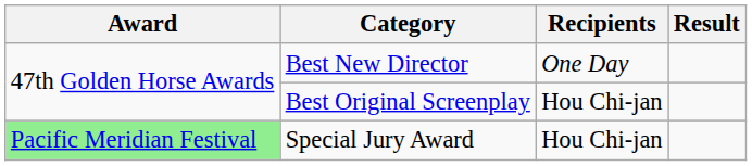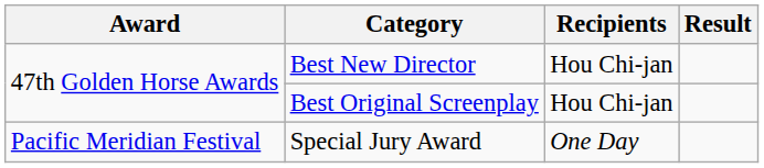Best New Director | Recipients: One Day -> Hou Chi-jan
Special Jury Award | Award: lightgreen background -> no background
Special Jury Award | Recipients: Hou Chi-jan -> One Day
